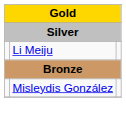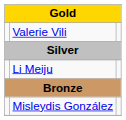+ row: Valerie Vili
